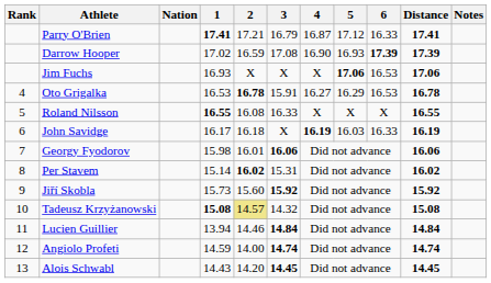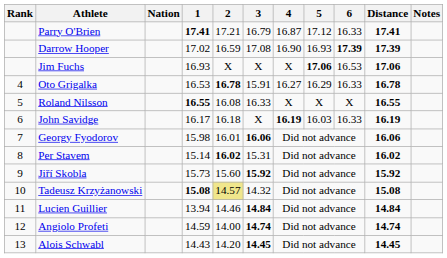Oto Grigalka | 6: 16.53 -> 16.33
